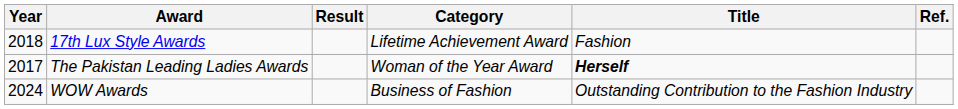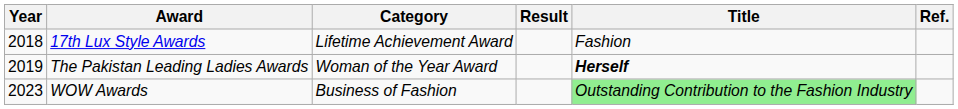columns swapped: Category <-> Result
The Pakistan Leading Ladies Awards | Year: 2017 -> 2019
WOW Awards | Year: 2024 -> 2023
WOW Awards | Title: no background -> lightgreen background
